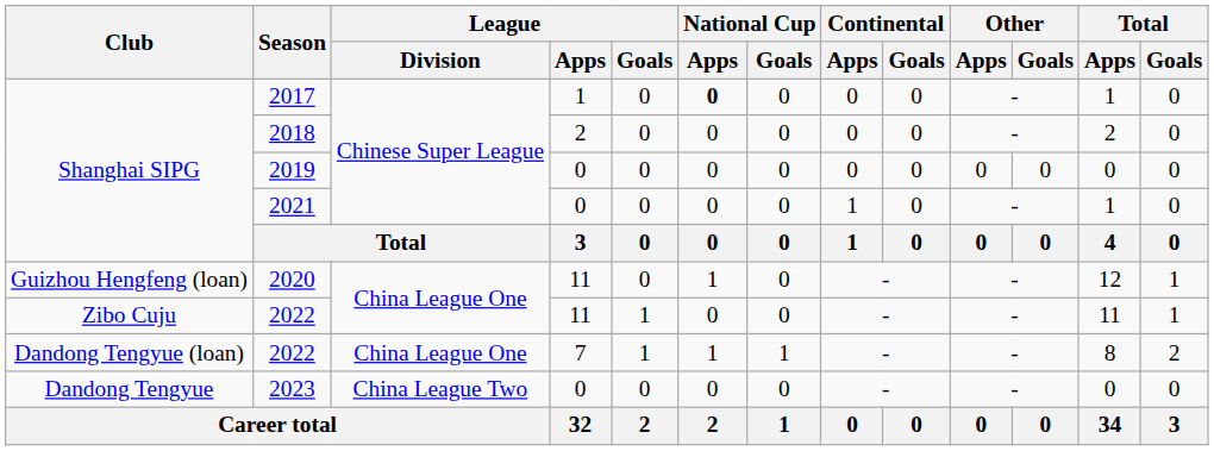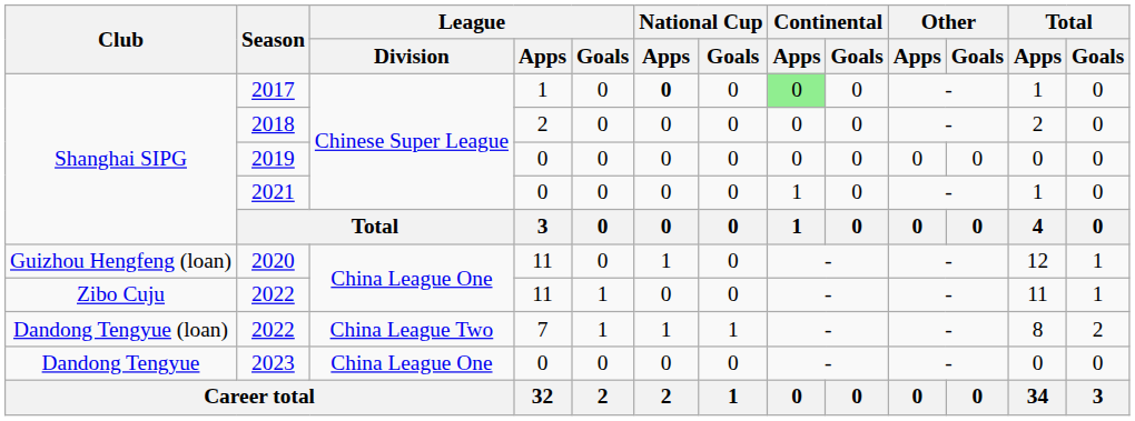2017 | Continental / Apps: no background -> lightgreen background
Dandong Tengyue (loan) / 2022 | League / Division: China League One -> China League Two
2023 | League / Division: China League Two -> China League One
